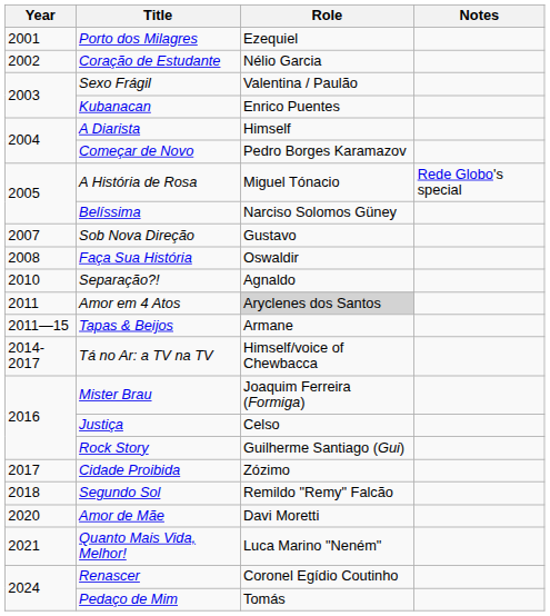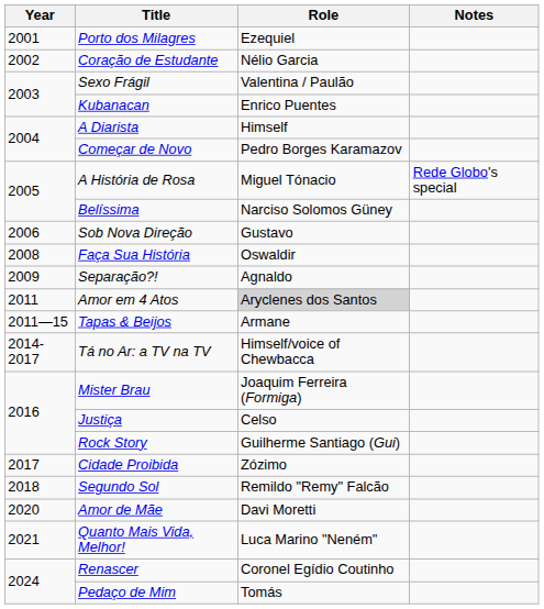Sob Nova Direção | Year: 2007 -> 2006
Separação?! | Year: 2010 -> 2009
